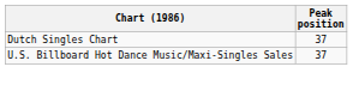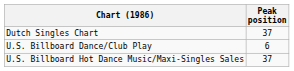+ row: U.S. Billboard Dance/Club Play | 6
